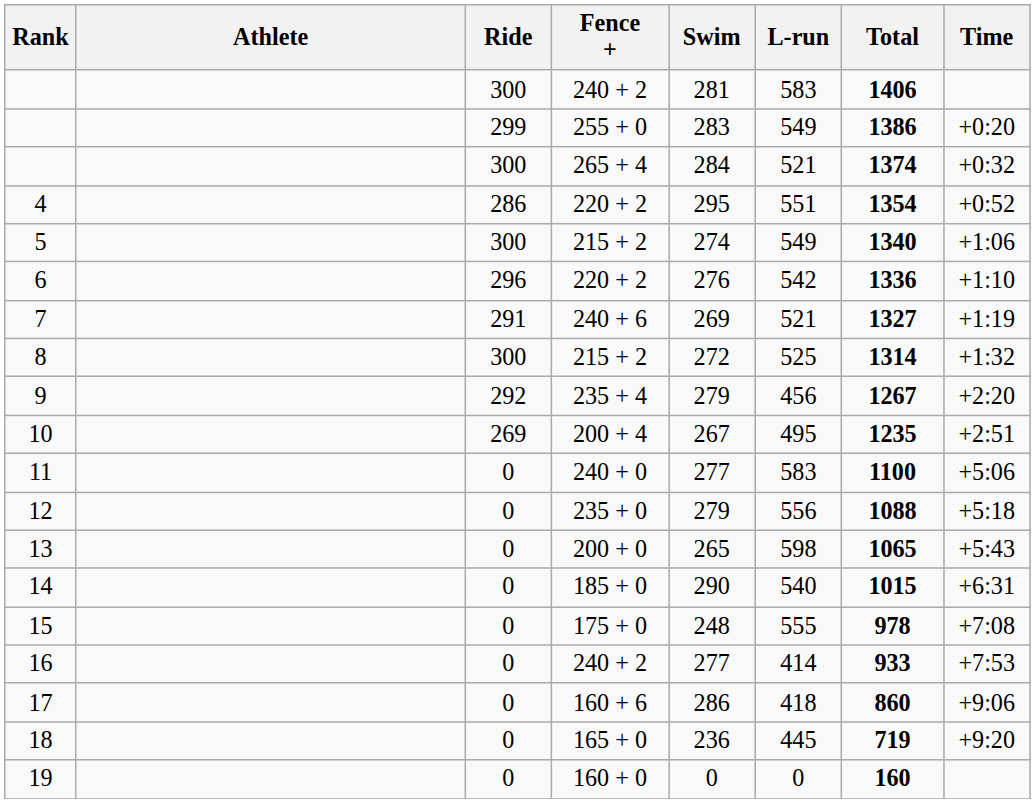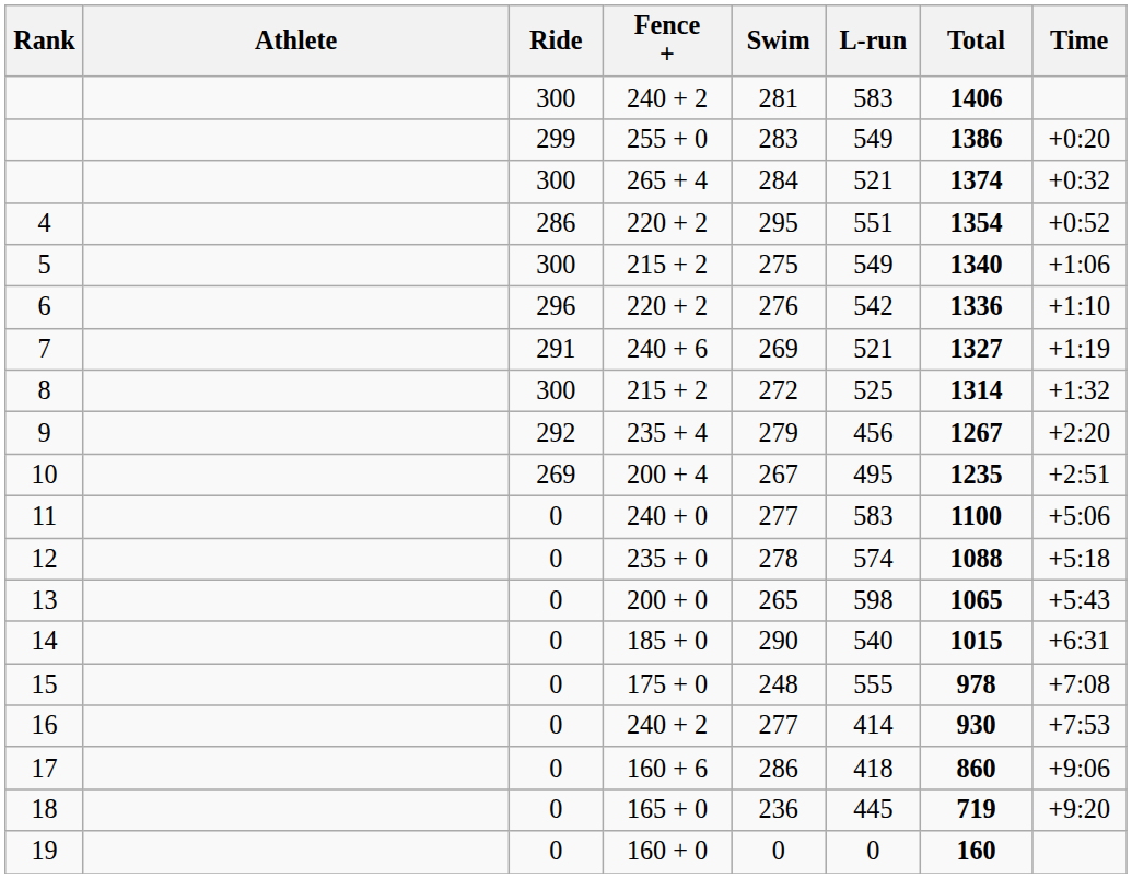5 | Swim: 274 -> 275
12 | Swim: 279 -> 278
12 | L-run: 556 -> 574
16 | Total: 933 -> 930
